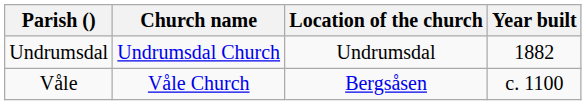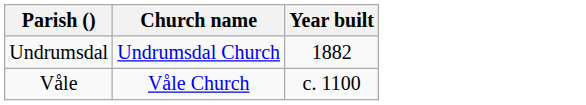- column: Location of the church | Undrumsdal | Bergsåsen
